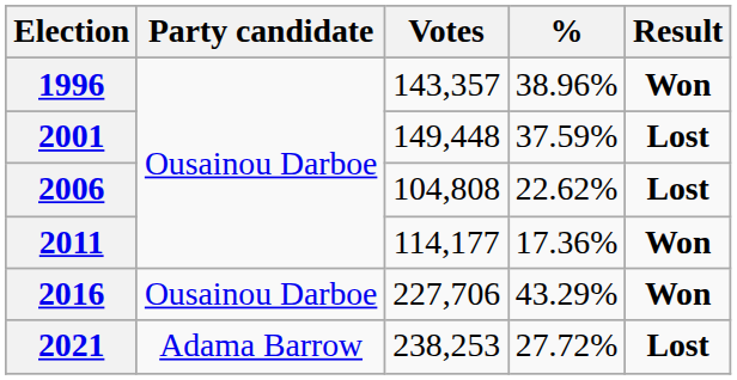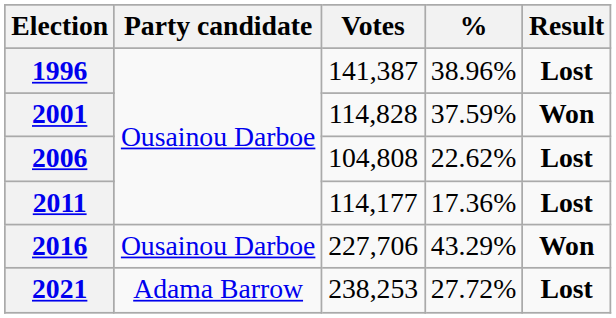1996 | Votes: 143,357 -> 141,387
1996 | Result: Won -> Lost
2001 | Votes: 149,448 -> 114,828
2001 | Result: Lost -> Won
2011 | Result: Won -> Lost
